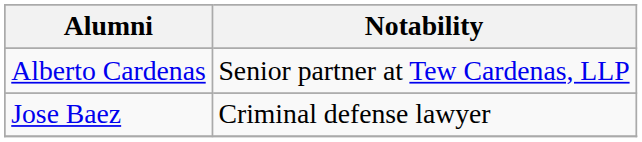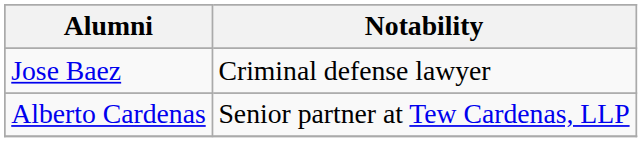rows swapped: Jose Baez <-> Alberto Cardenas
